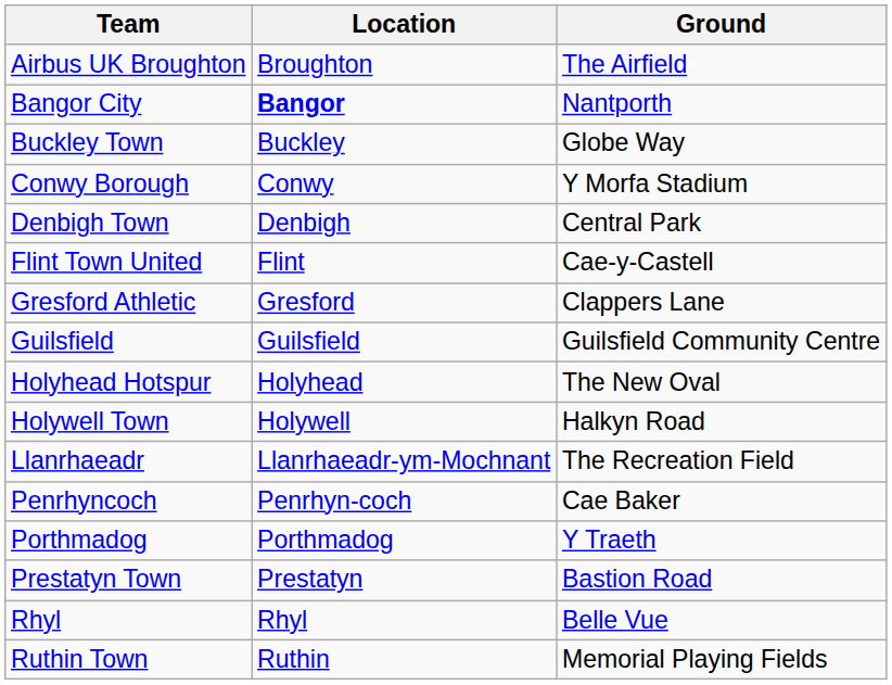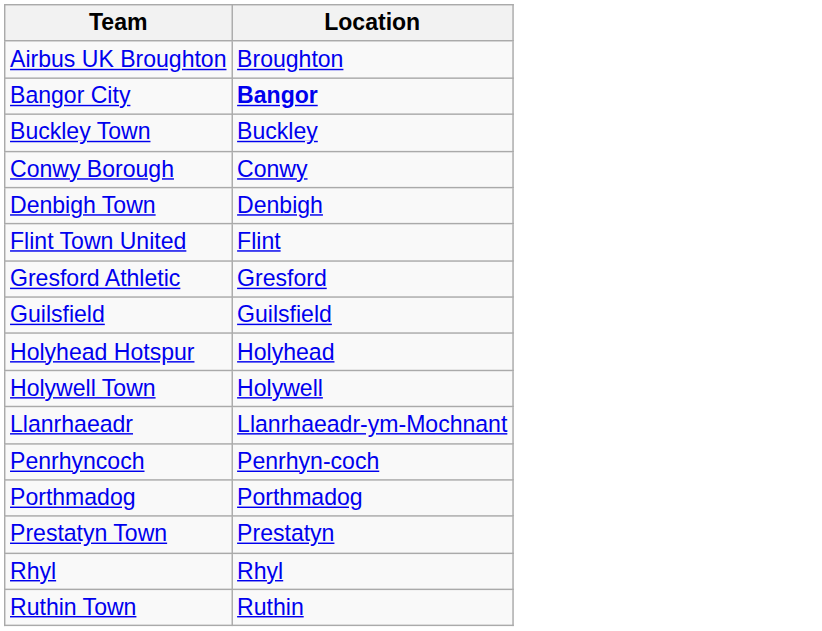- column: Ground | The Airfield | Nantporth | Globe Way | Y Morfa Stadium | Central Park | Cae-y-Castell | Clappers Lane | Guilsfield Community Centre | The New Oval | Halkyn Road | The Recreation Field | Cae Baker | Y Traeth | Bastion Road | Belle Vue | Memorial Playing Fields
